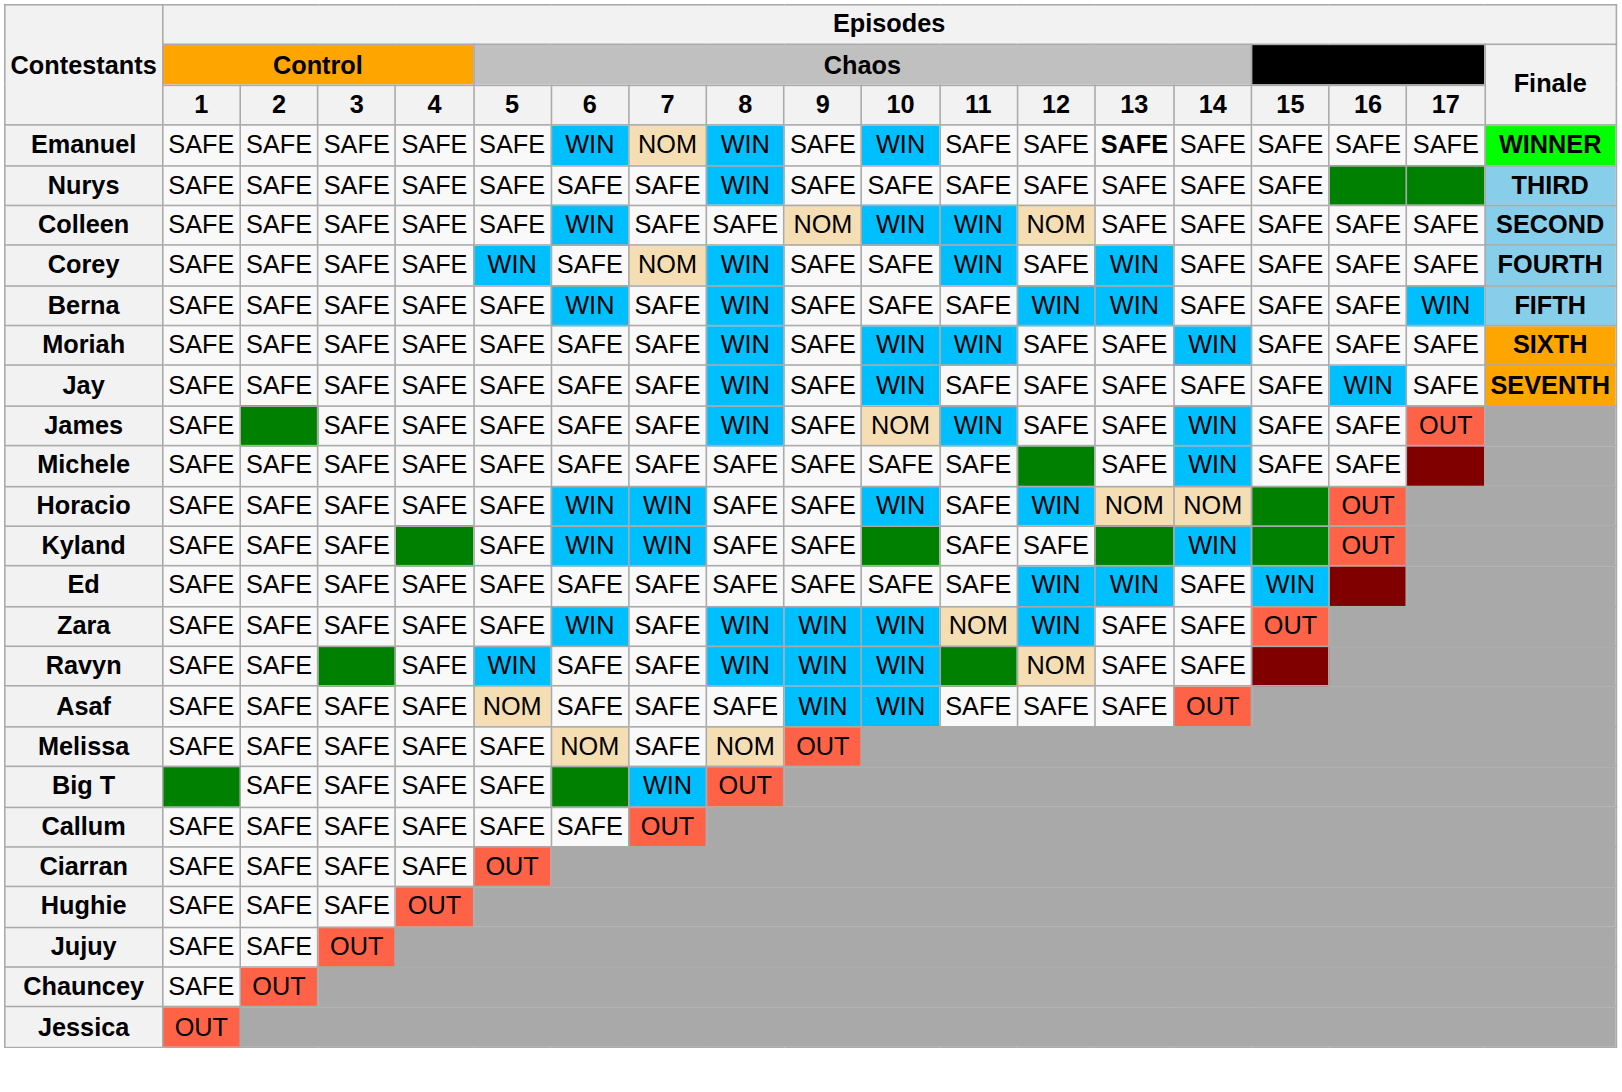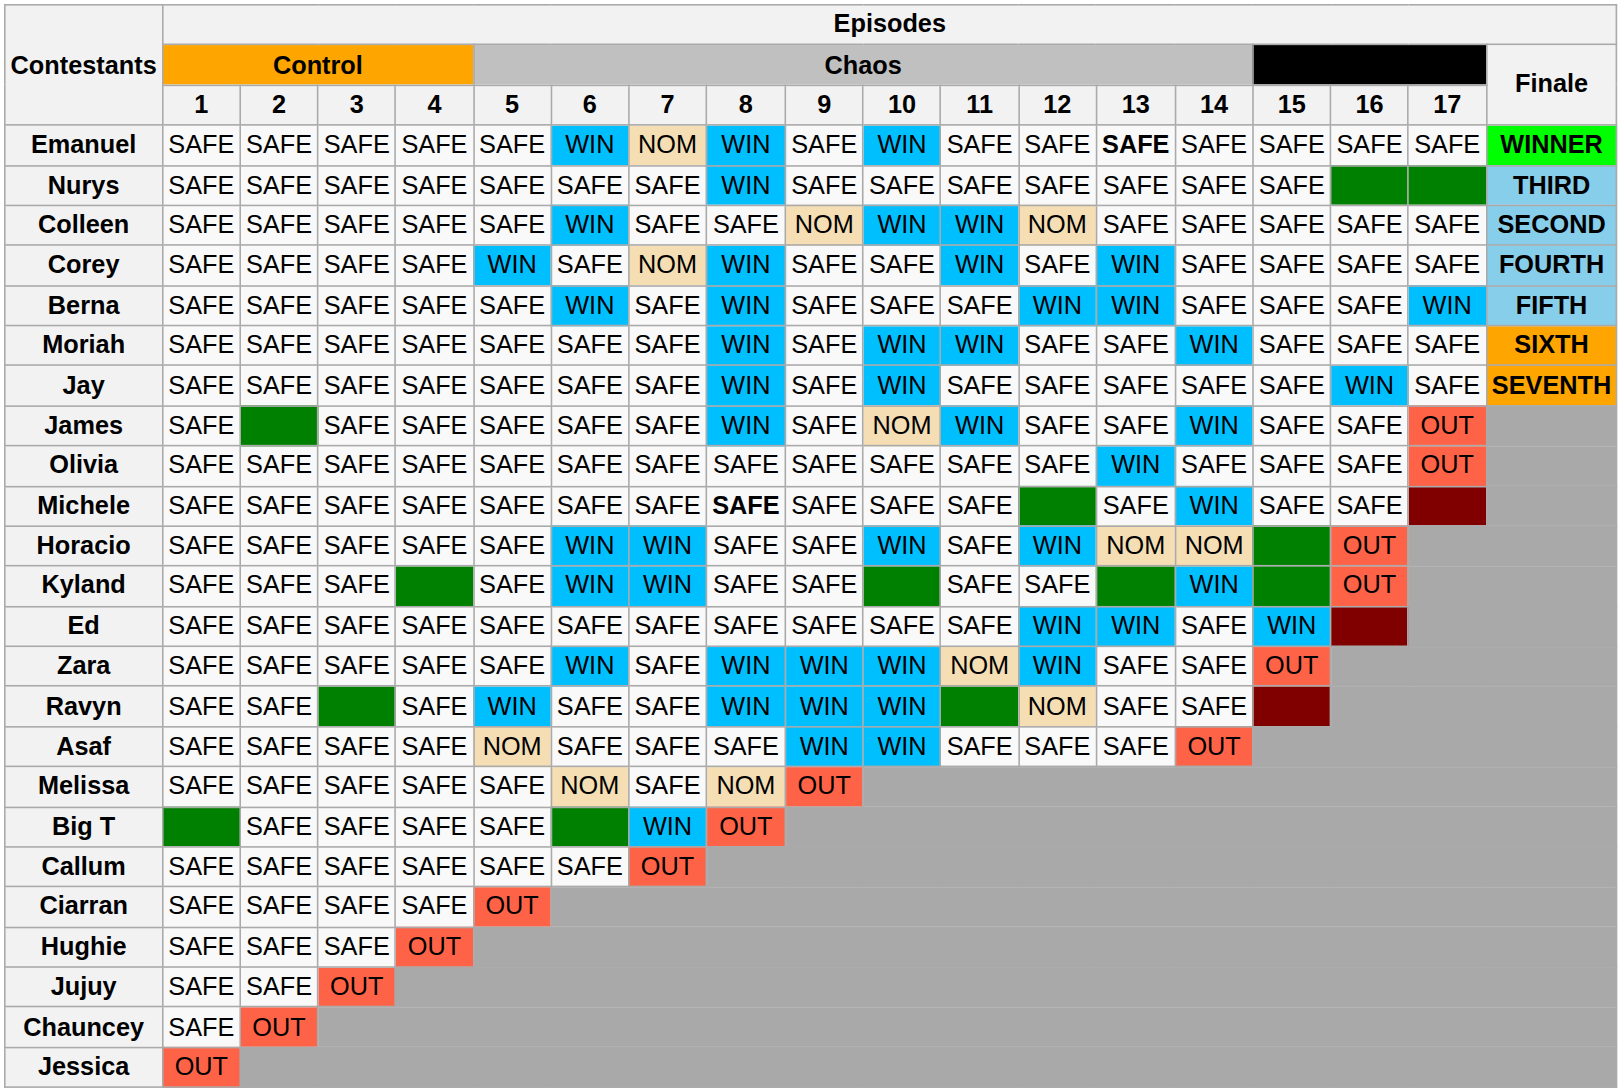+ row: Olivia | SAFE | SAFE | SAFE | SAFE | SAFE | SAFE | SAFE | SAFE | SAFE | SAFE | SAFE | SAFE | WIN | SAFE | SAFE | SAFE | OUT
Michele | Episodes / Chaos / 8: normal -> bold
